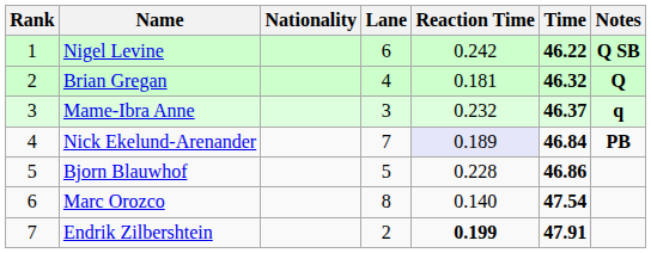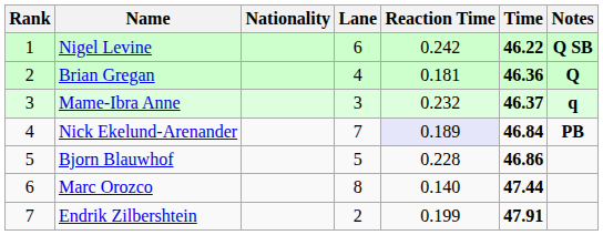Brian Gregan | Time: 46.32 -> 46.36
Marc Orozco | Time: 47.54 -> 47.44
Endrik Zilbershtein | Reaction Time: bold -> normal
